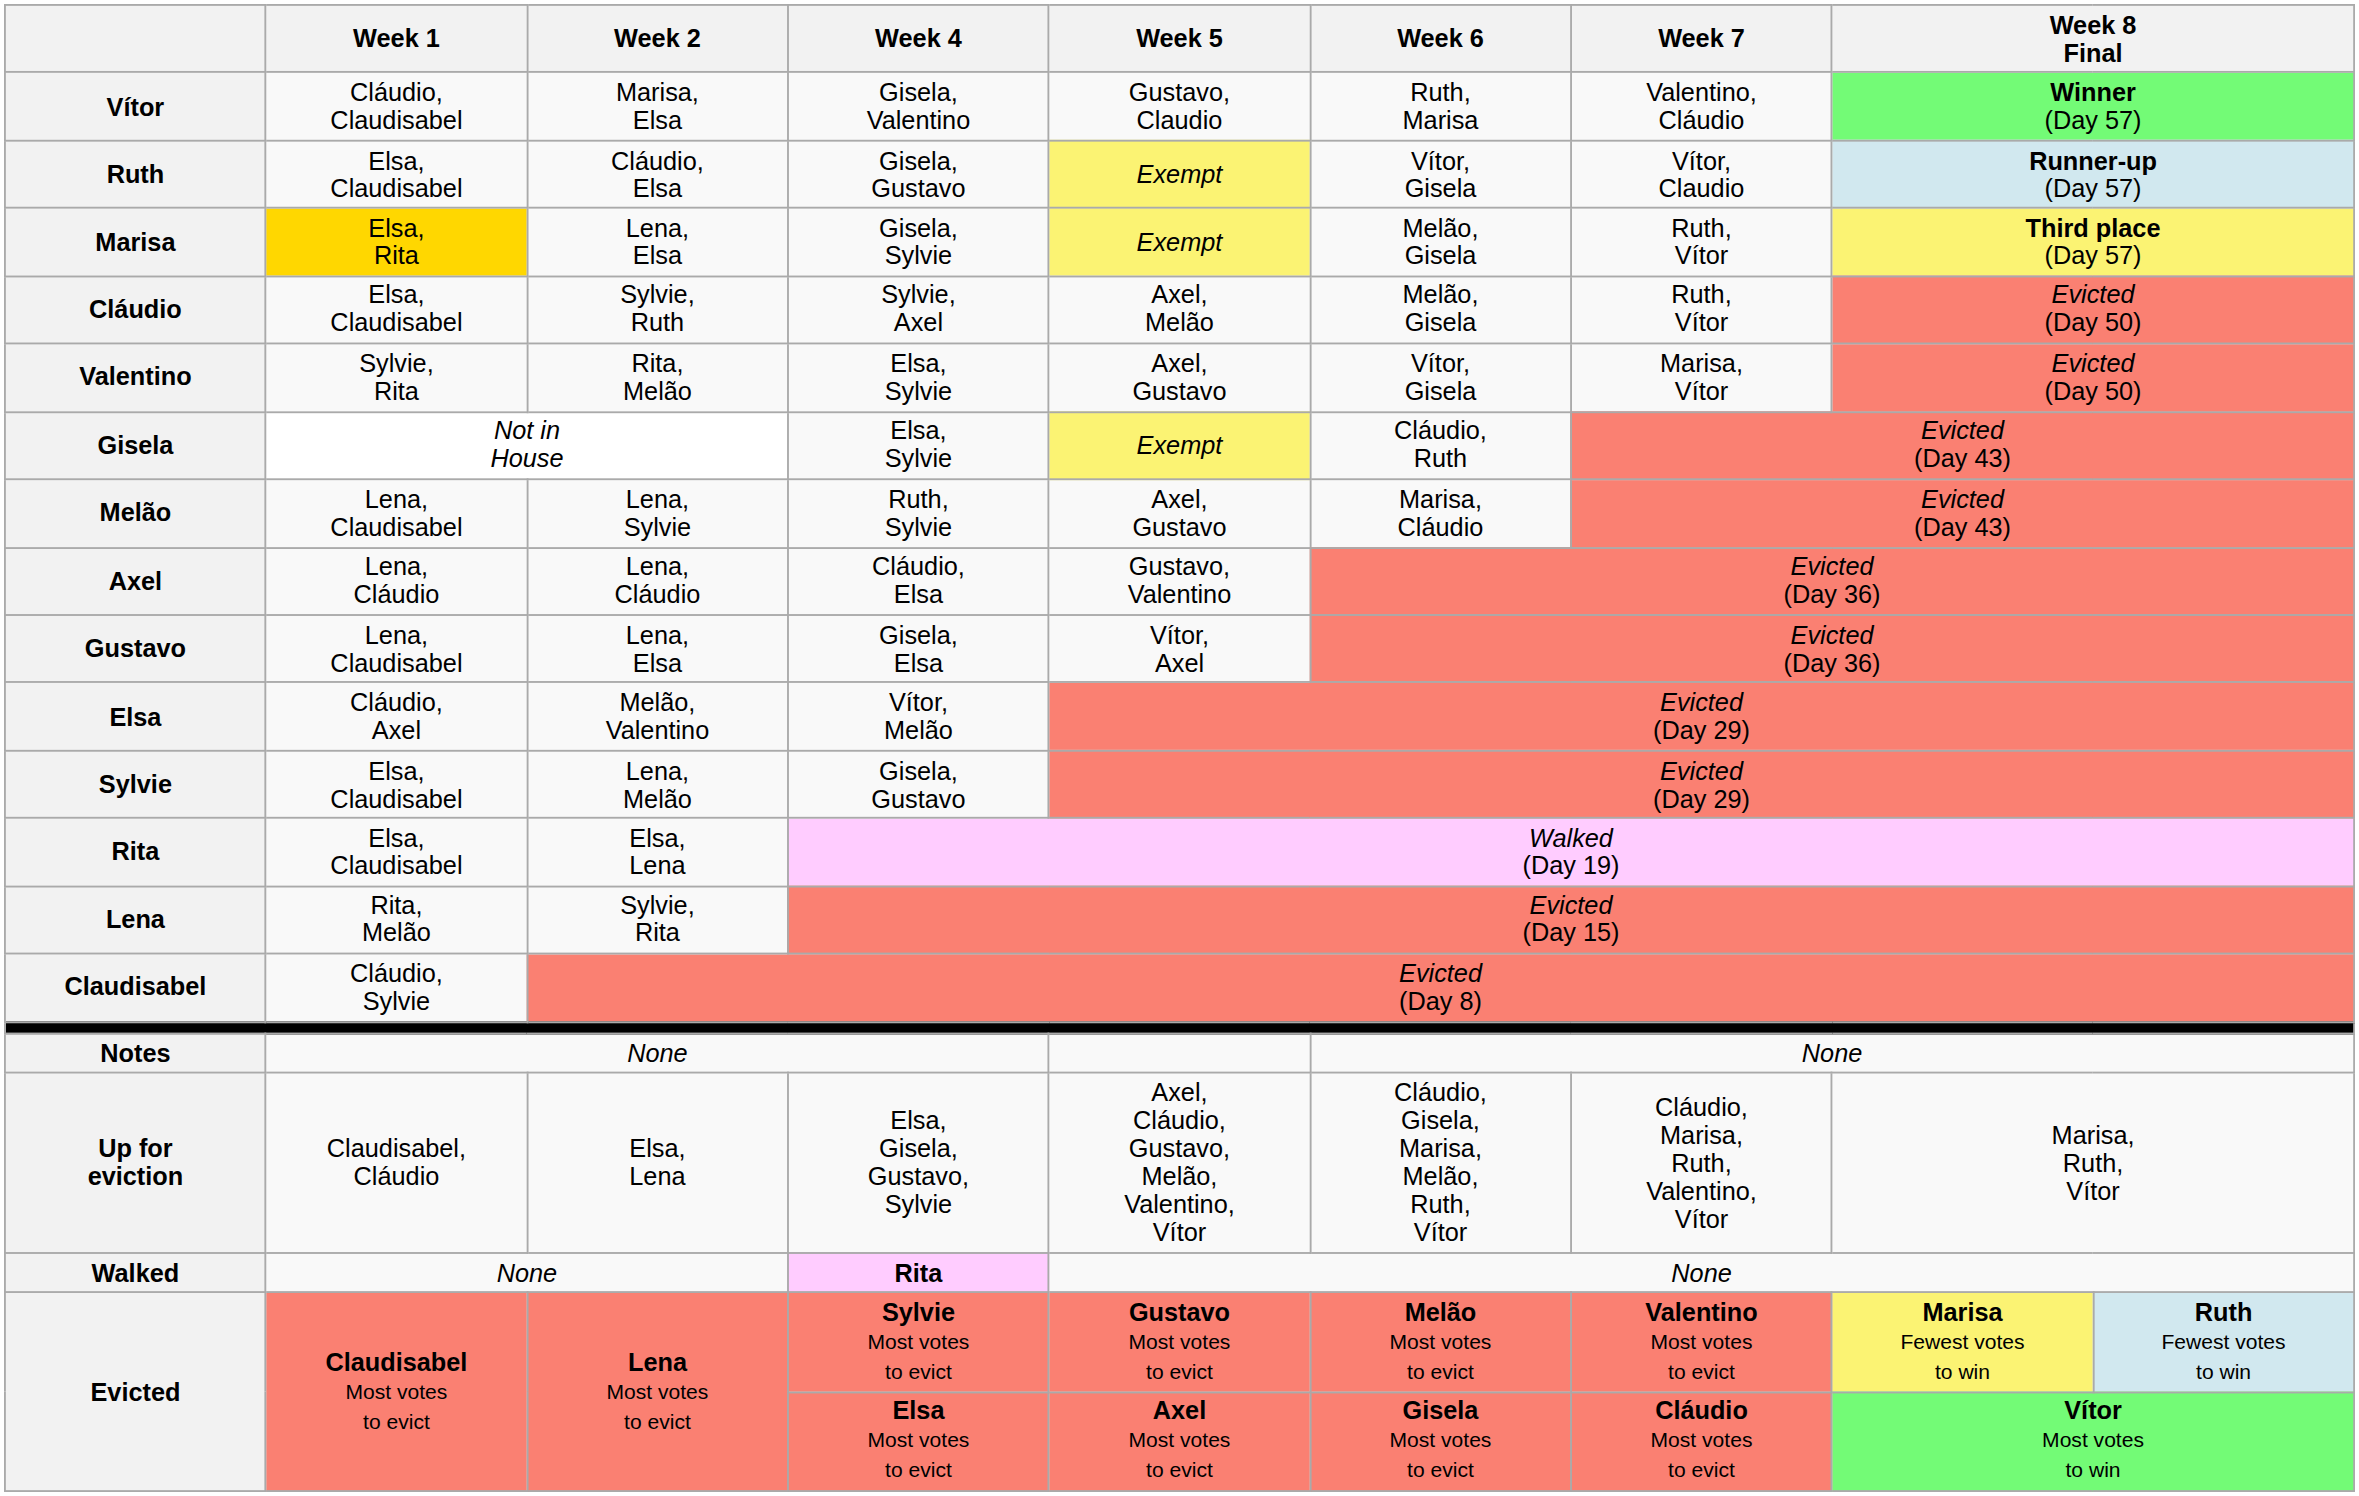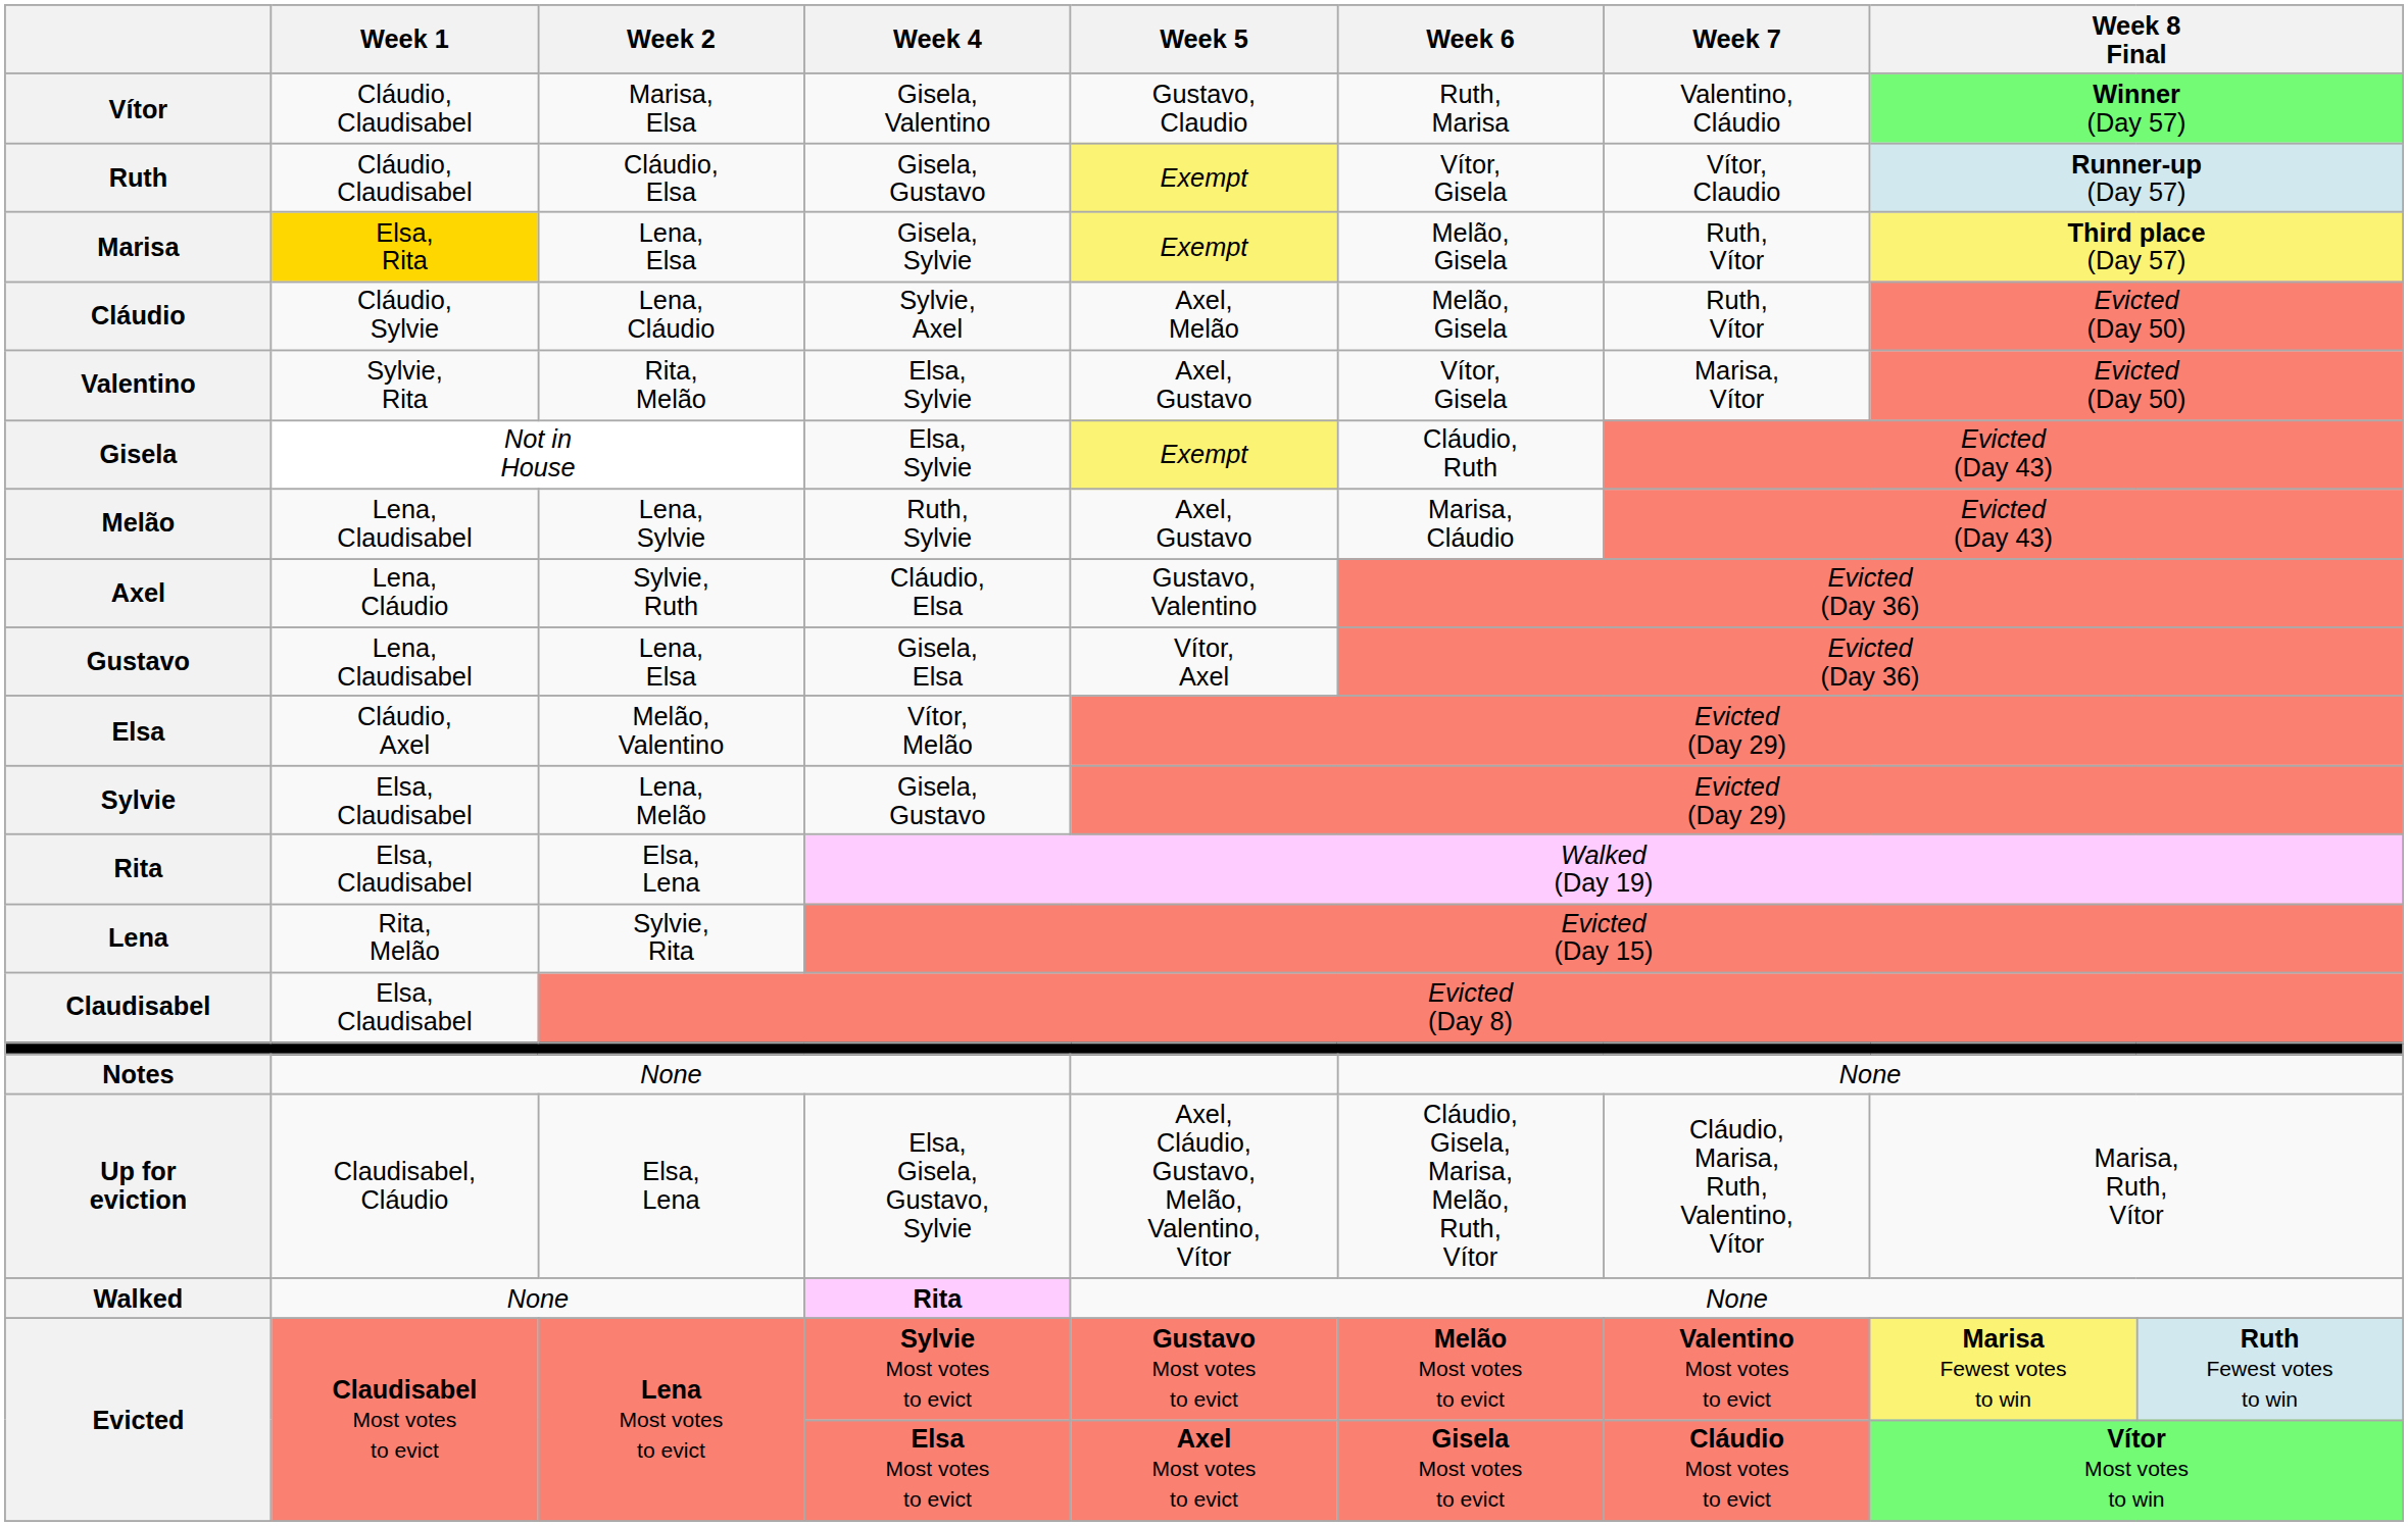Ruth | Week 1: Elsa, Claudisabel -> Cláudio, Claudisabel
Cláudio | Week 1: Elsa, Claudisabel -> Cláudio, Sylvie
Cláudio | Week 2: Sylvie, Ruth -> Lena, Cláudio
Axel | Week 2: Lena, Cláudio -> Sylvie, Ruth
Claudisabel | Week 1: Cláudio, Sylvie -> Elsa, Claudisabel
